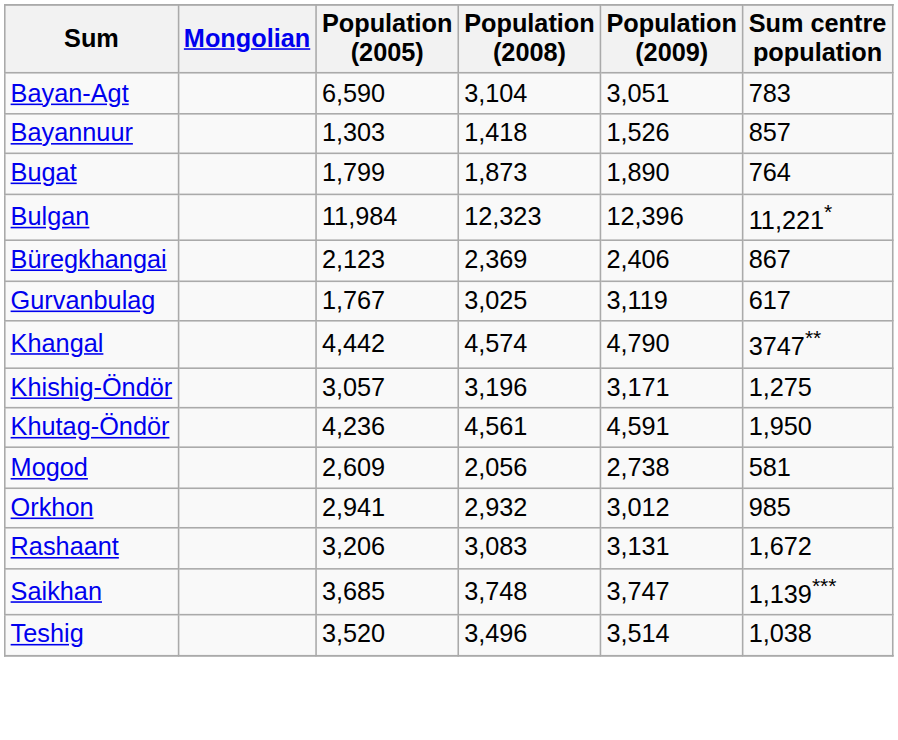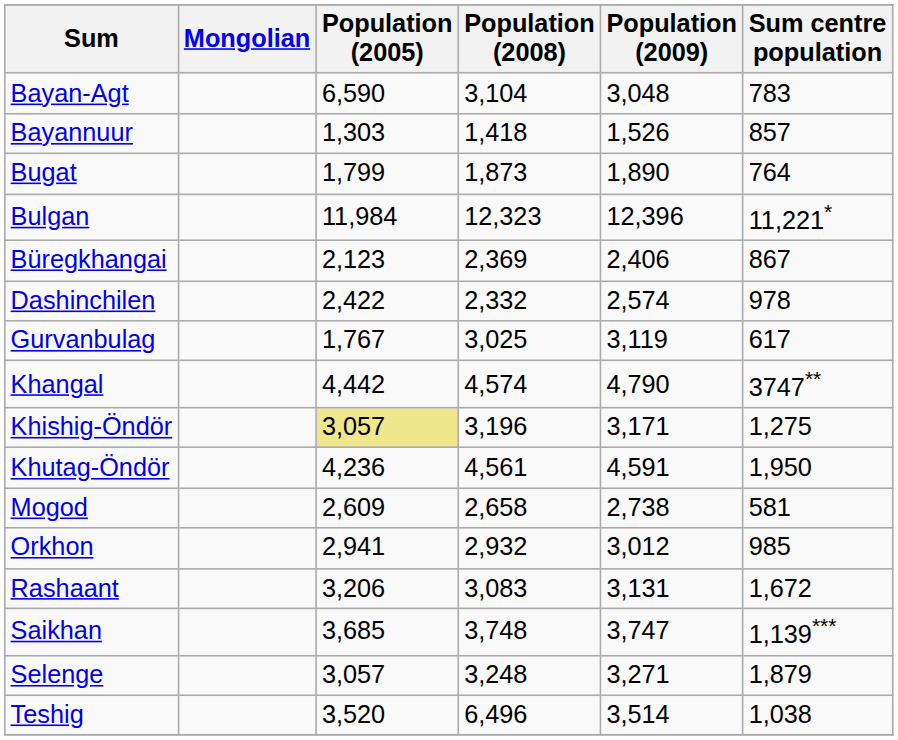Bayan-Agt | Population (2009): 3,051 -> 3,048
+ row: Dashinchilen | 2,422 | 2,332 | 2,574 | 978
Khishig-Öndör | Population (2005): no background -> khaki background
Mogod | Population (2008): 2,056 -> 2,658
+ row: Selenge | 3,057 | 3,248 | 3,271 | 1,879
Teshig | Population (2008): 3,496 -> 6,496
